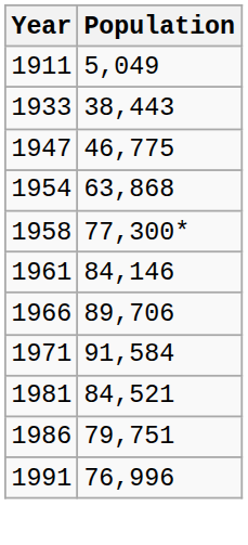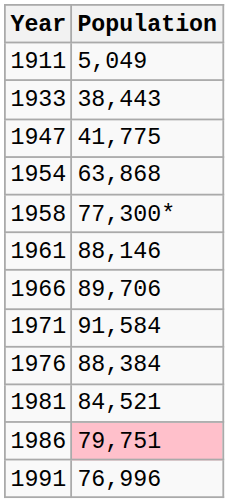1947 | Population: 46,775 -> 41,775
1961 | Population: 84,146 -> 88,146
+ row: 1976 | 88,384
1986 | Population: no background -> pink background
